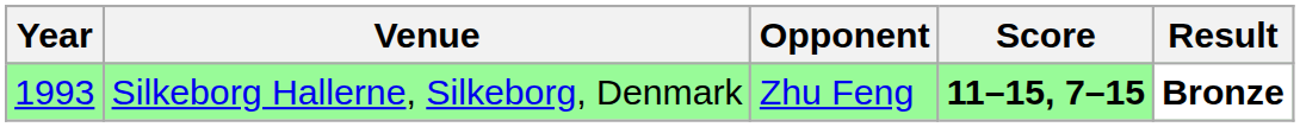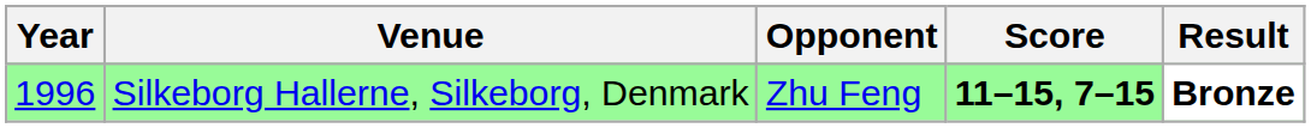Silkeborg Hallerne, Silkeborg, Denmark | Year: 1993 -> 1996
